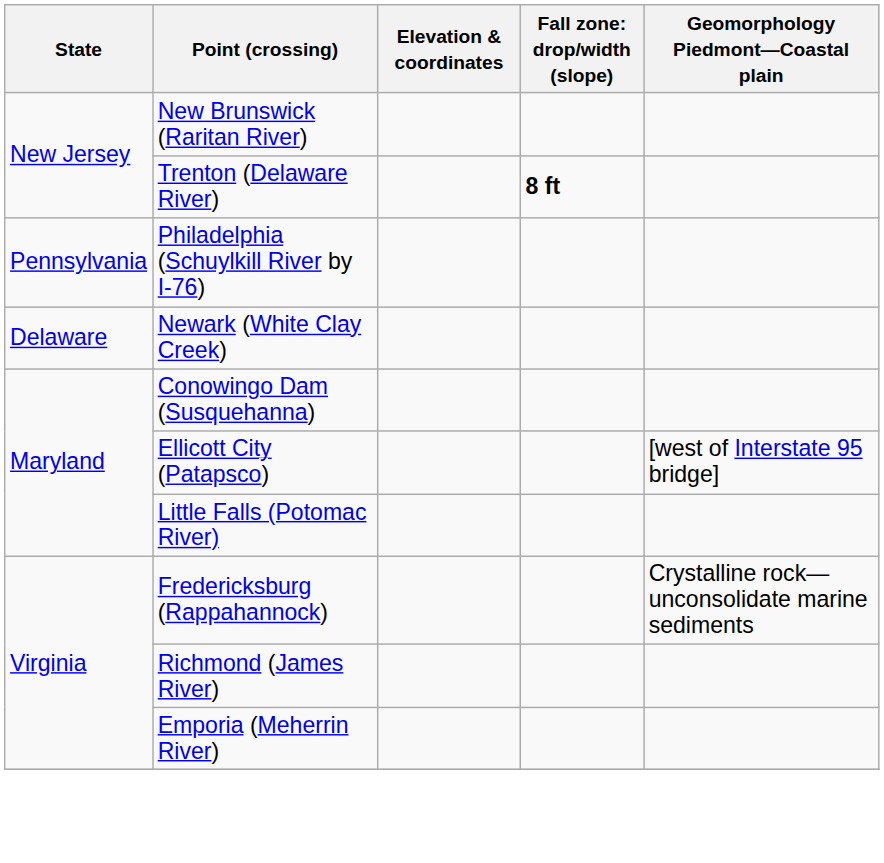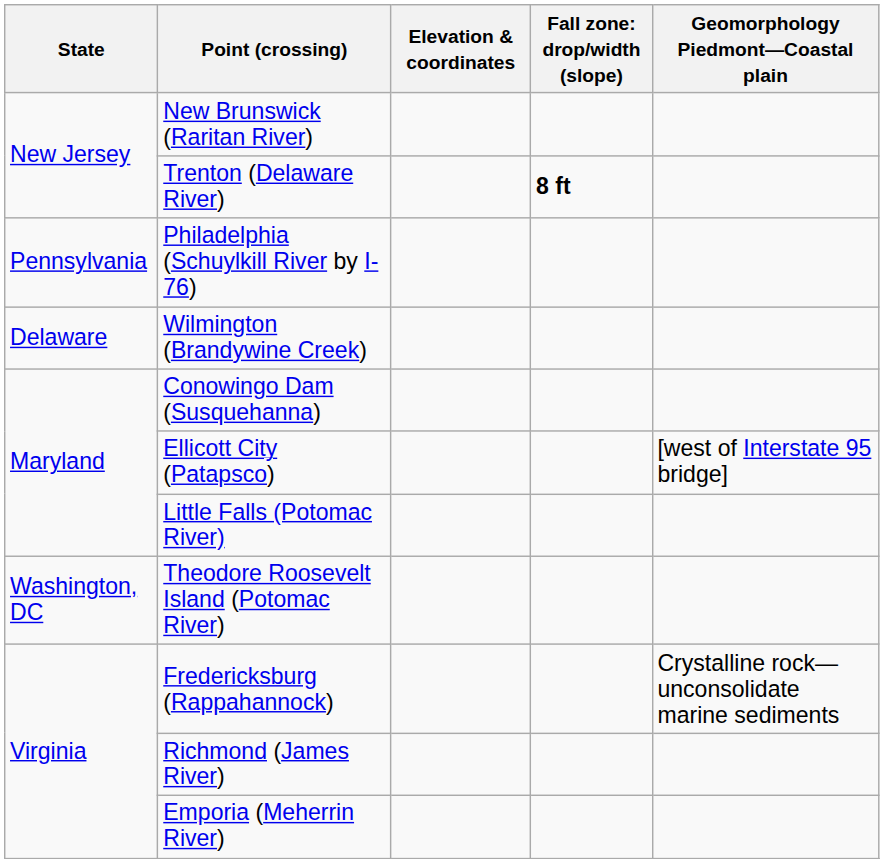+ row: Delaware | Wilmington (Brandywine Creek)
- row: Delaware | Newark (White Clay Creek)
+ row: Washington, DC | Theodore Roosevelt Island (Potomac River)
